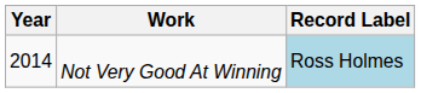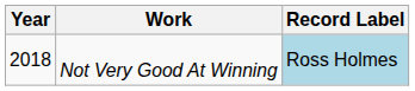Not Very Good At Winning | Year: 2014 -> 2018
